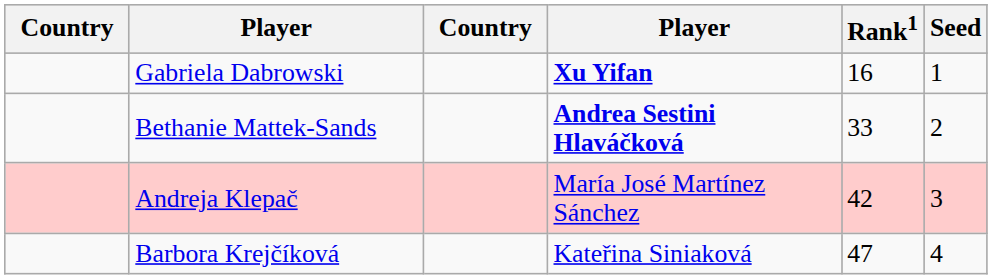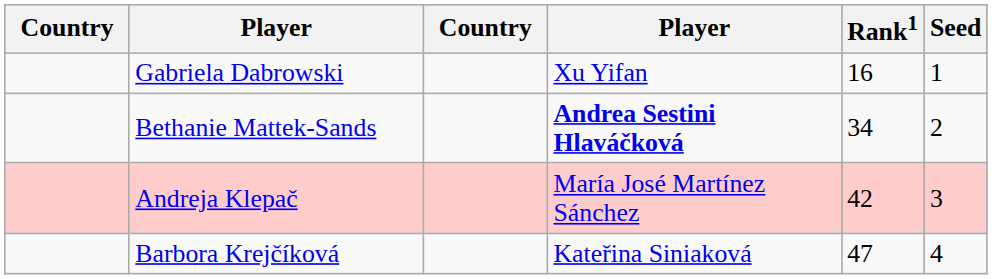Gabriela Dabrowski | column 4: bold -> normal
Bethanie Mattek-Sands | Rank1: 33 -> 34
